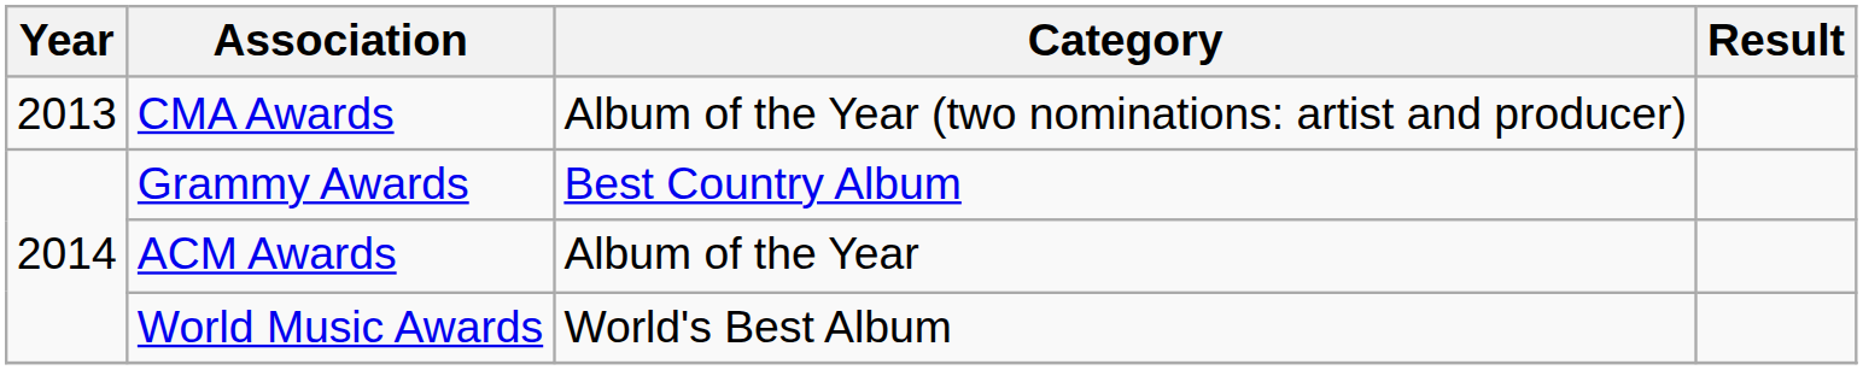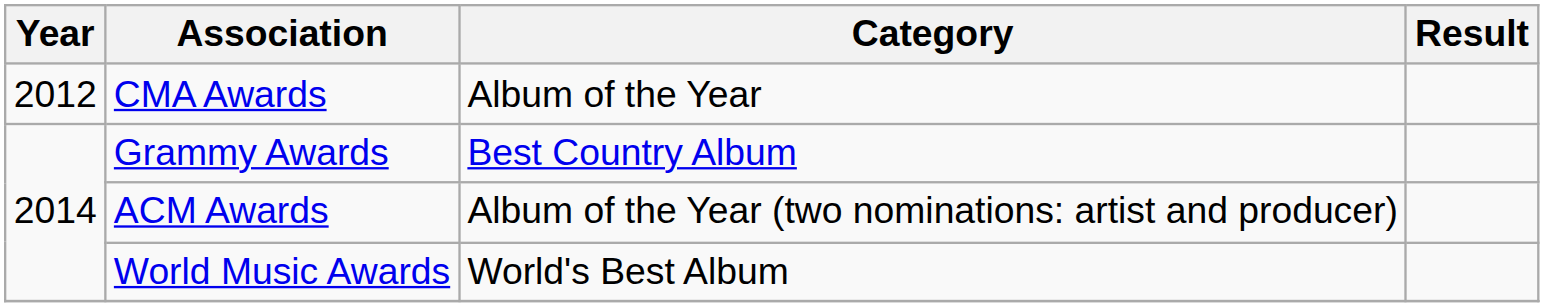CMA Awards | Year: 2013 -> 2012
CMA Awards | Category: Album of the Year (two nominations: artist and producer) -> Album of the Year
ACM Awards | Category: Album of the Year -> Album of the Year (two nominations: artist and producer)
